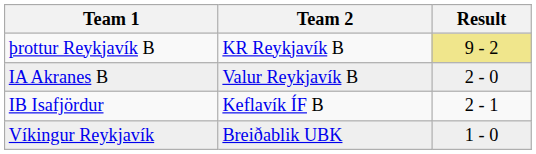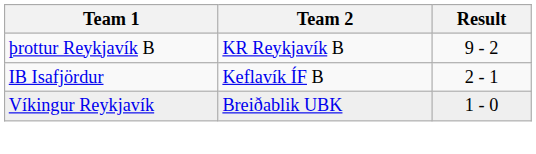þrottur Reykjavík B | Result: khaki background -> no background
- row: IA Akranes B | Valur Reykjavík B | 2 - 0
